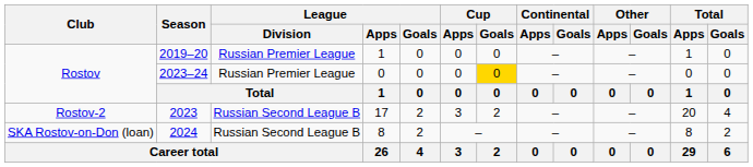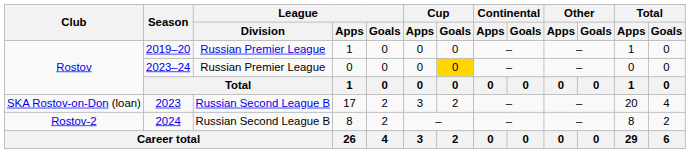2023 | Club: Rostov-2 -> SKA Rostov-on-Don (loan)
2024 | Club: SKA Rostov-on-Don (loan) -> Rostov-2
